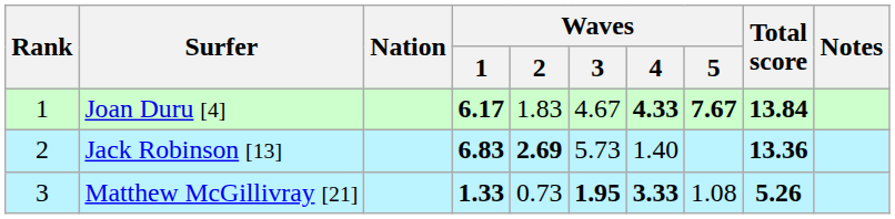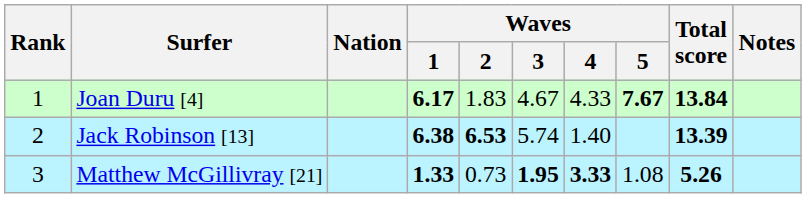Joan Duru [4] | Waves / 4: bold -> normal
Jack Robinson [13] | Waves / 1: 6.83 -> 6.38
Jack Robinson [13] | Waves / 2: 2.69 -> 6.53
Jack Robinson [13] | Waves / 3: 5.73 -> 5.74
Jack Robinson [13] | Total score: 13.36 -> 13.39
